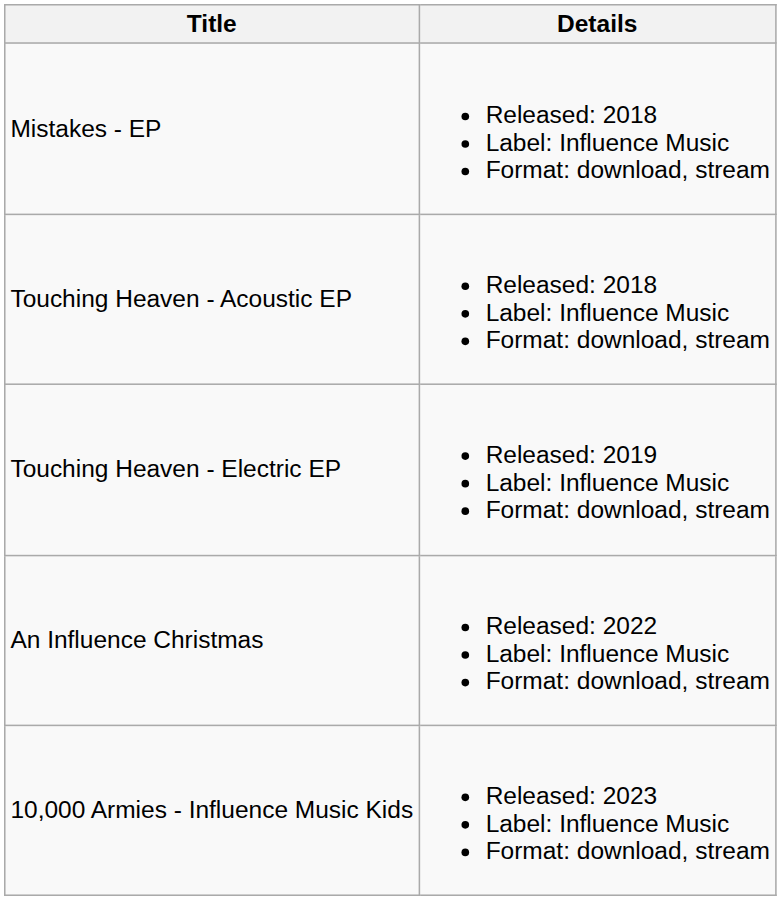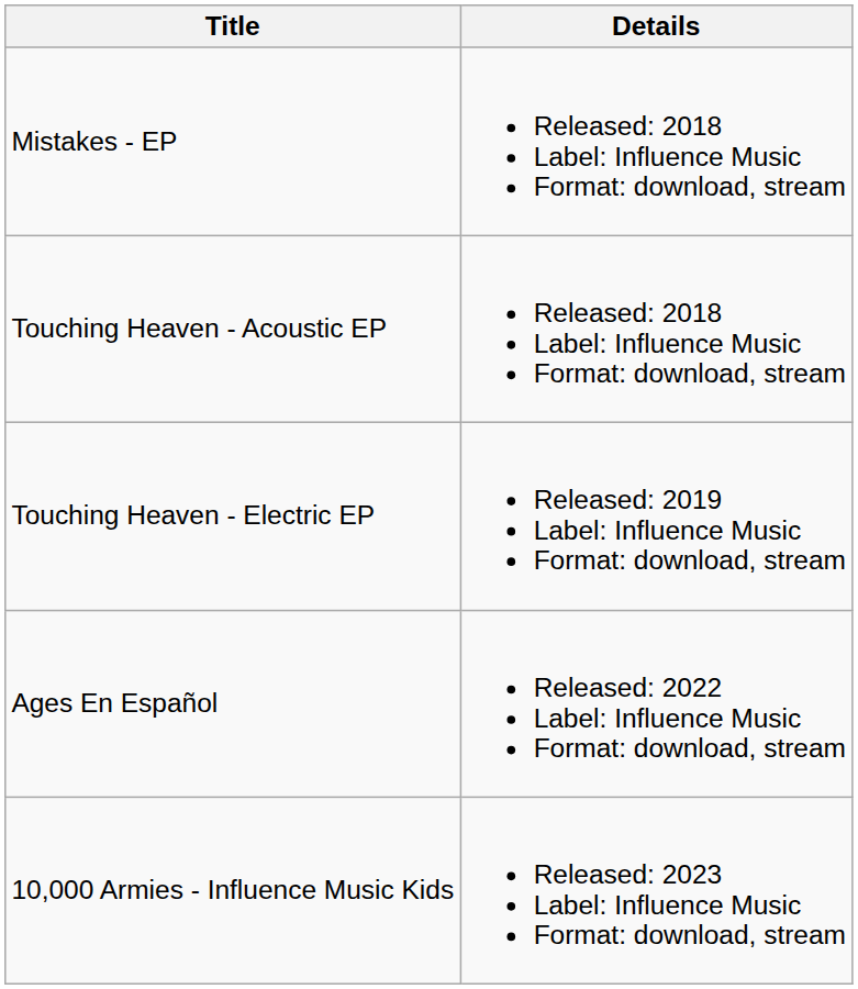+ row: Ages En Español | Released: 2022 Label: Influence Music Format: download, stream
- row: An Influence Christmas | Released: 2022 Label: Influence Music Format: download, stream
